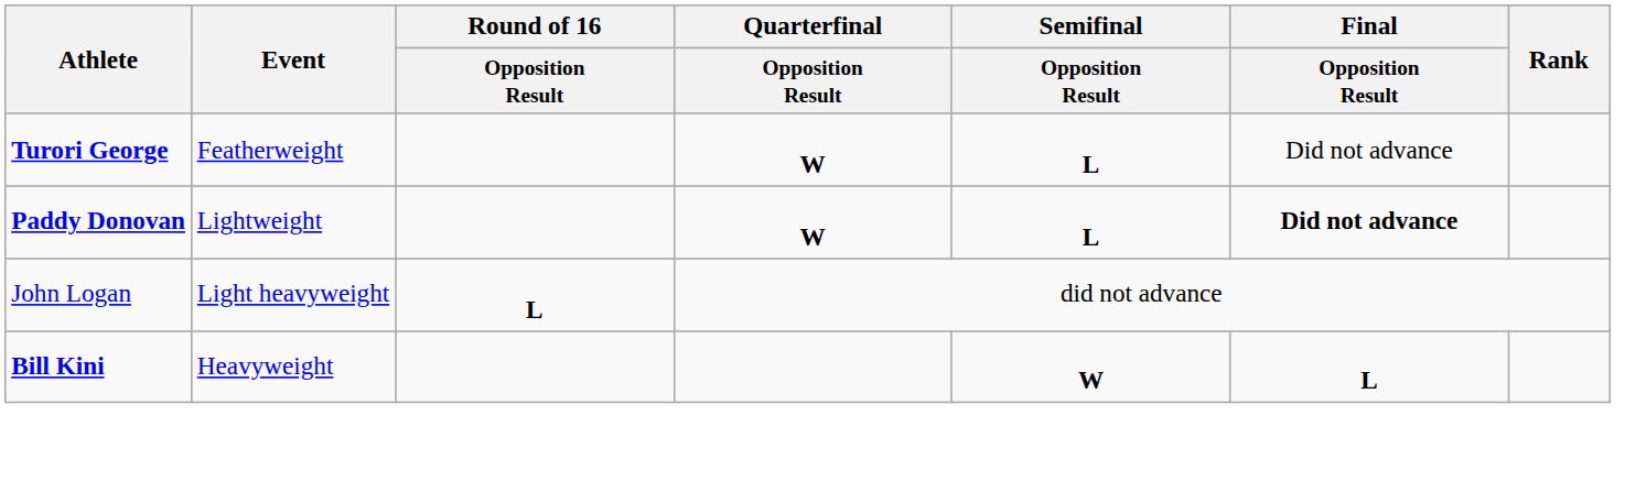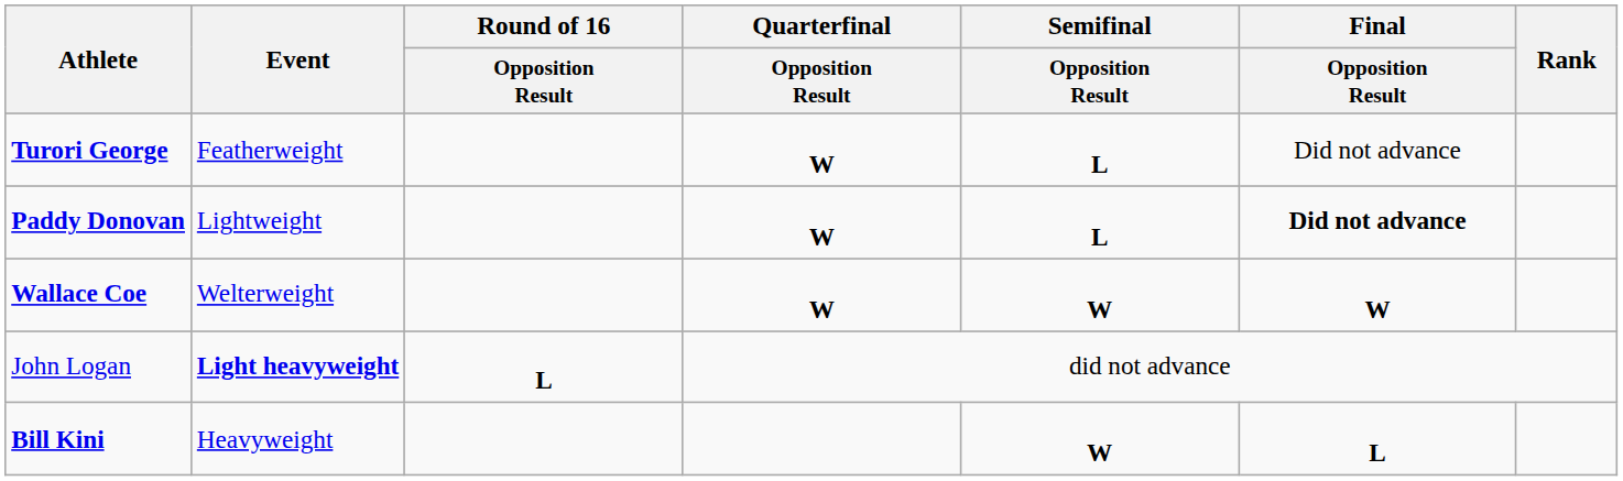+ row: Wallace Coe | Welterweight | W | W | W
John Logan | Event: normal -> bold
